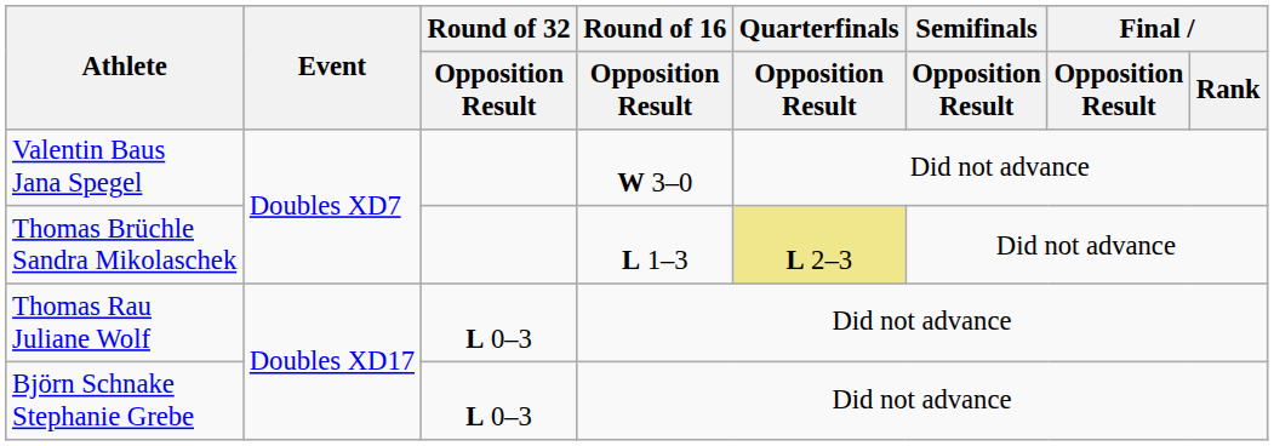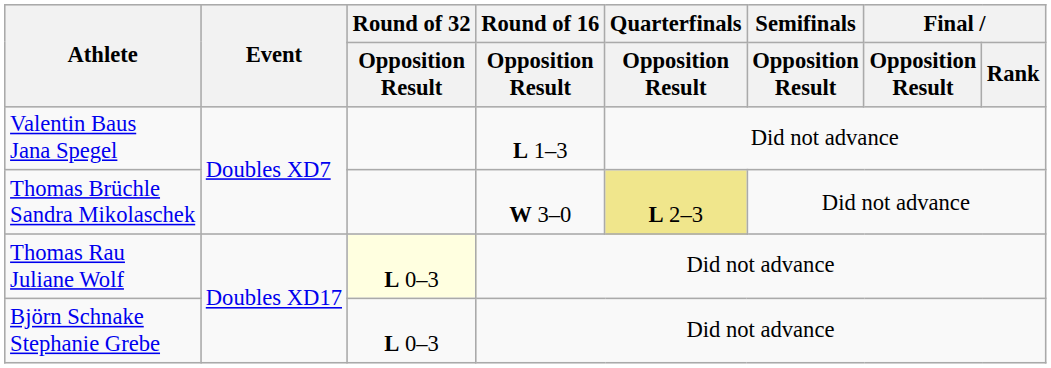Valentin Baus Jana Spegel | Round of 16 / Opposition Result: W 3–0 -> L 1–3
Thomas Brüchle Sandra Mikolaschek | Round of 16 / Opposition Result: L 1–3 -> W 3–0
Thomas Rau Juliane Wolf | Round of 32 / Opposition Result: no background -> lightyellow background
